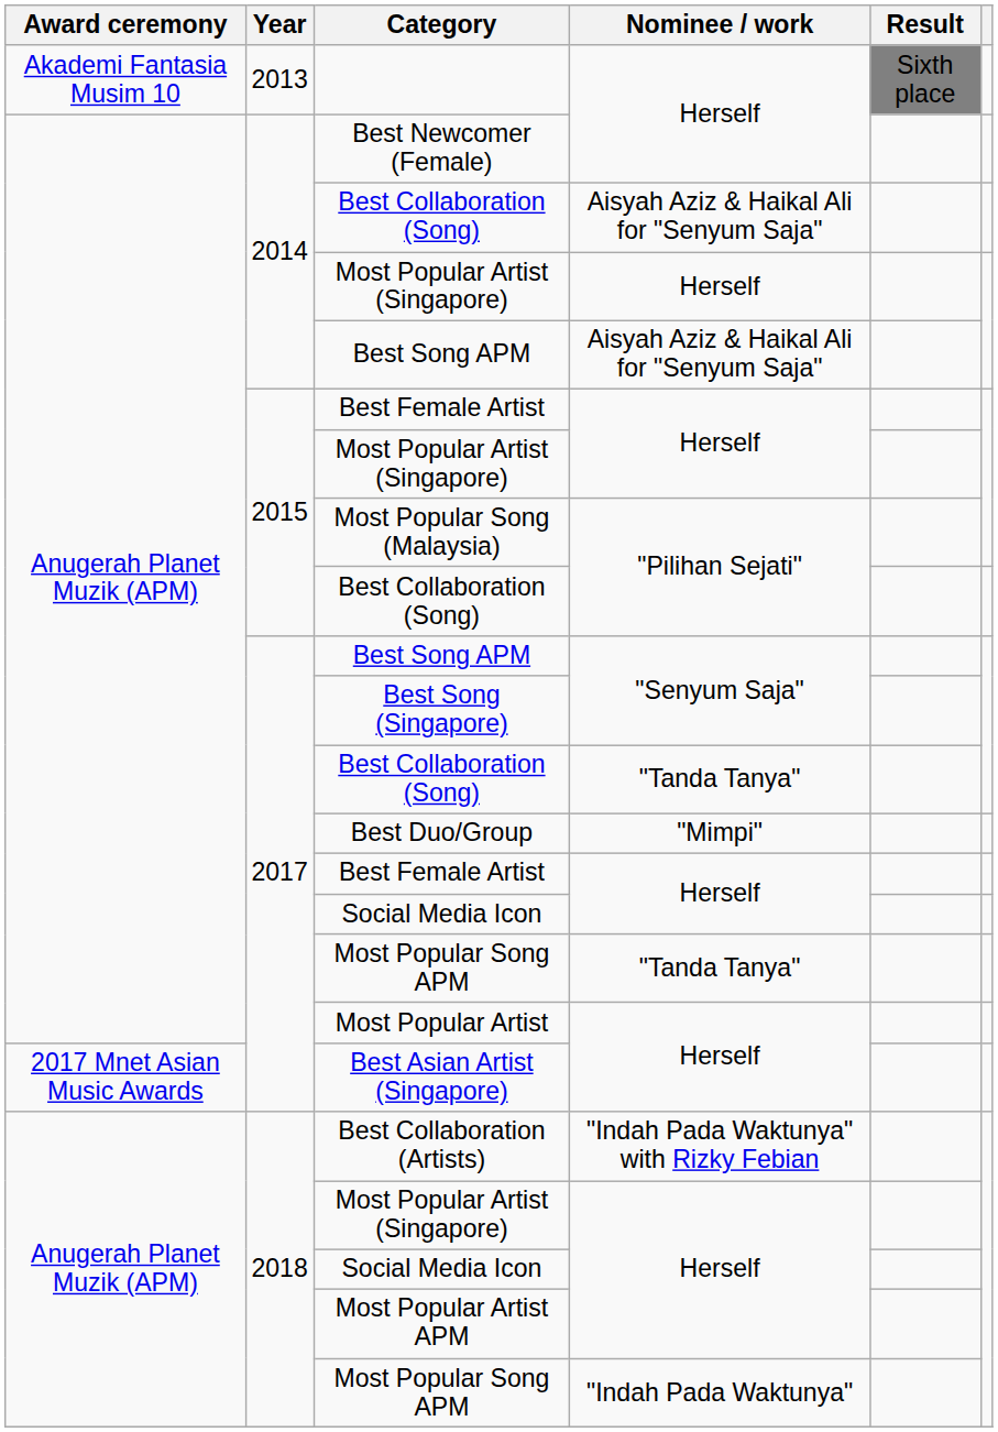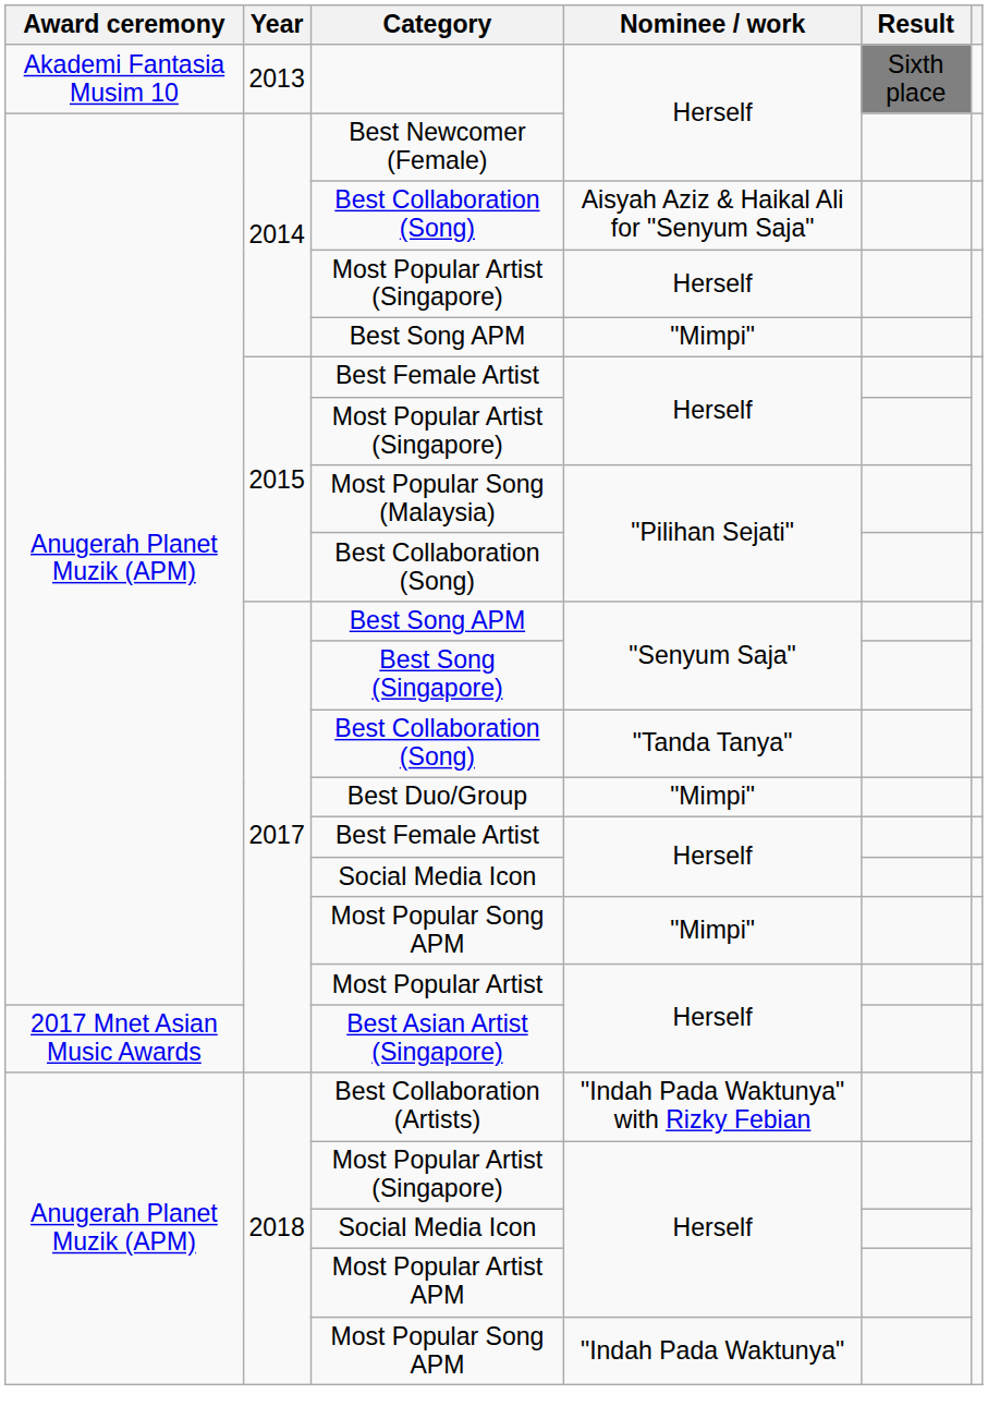2014 / Best Song APM | Nominee / work: Aisyah Aziz & Haikal Ali for "Senyum Saja" -> "Mimpi"
2017 / Most Popular Song APM | Nominee / work: "Tanda Tanya" -> "Mimpi"
